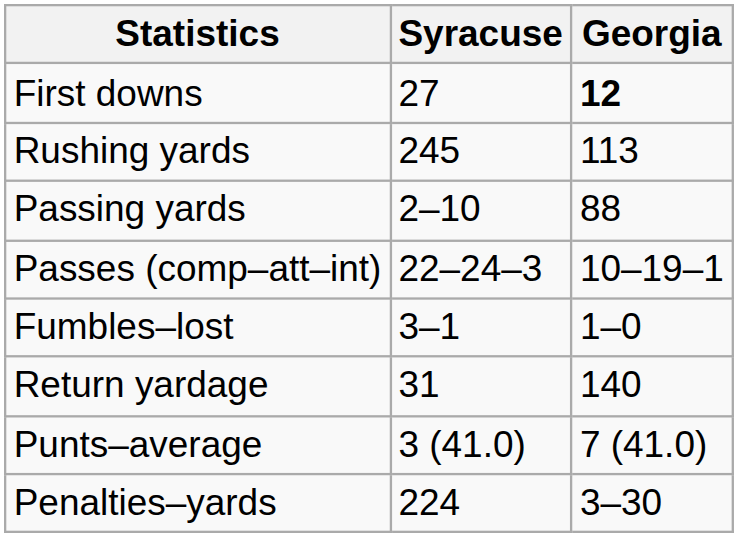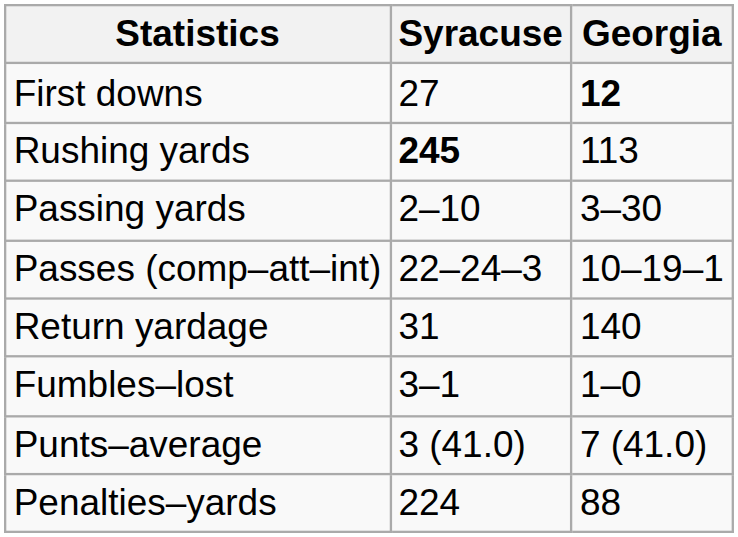Rushing yards | Syracuse: normal -> bold
Passing yards | Georgia: 88 -> 3–30
rows swapped: Return yardage <-> Fumbles–lost
Penalties–yards | Georgia: 3–30 -> 88
